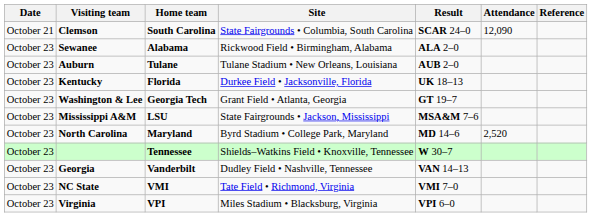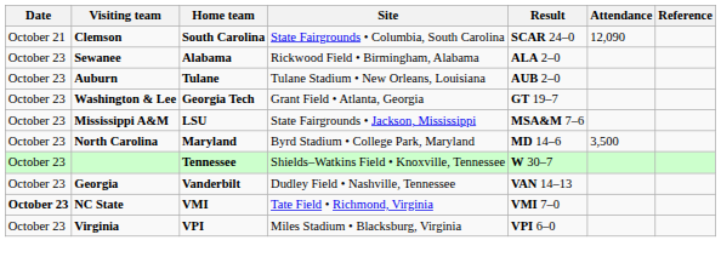- row: October 23 | Kentucky | Florida | Durkee Field • Jacksonville, Florida | UK 18–13
North Carolina | Attendance: 2,520 -> 3,500
NC State | Date: normal -> bold
